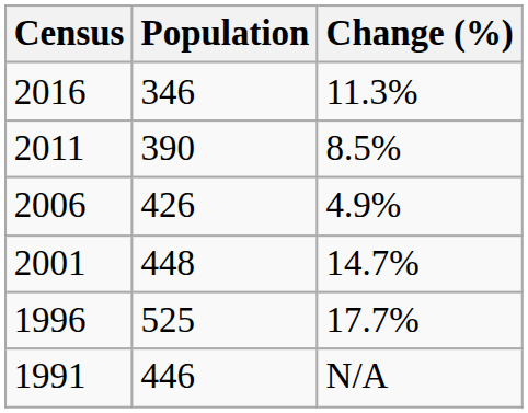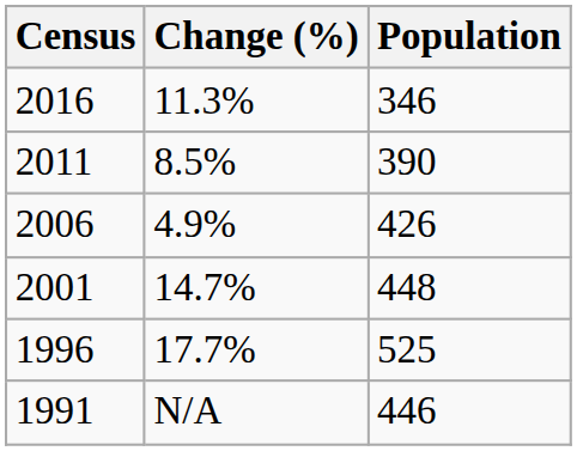columns swapped: Population <-> Change (%)
